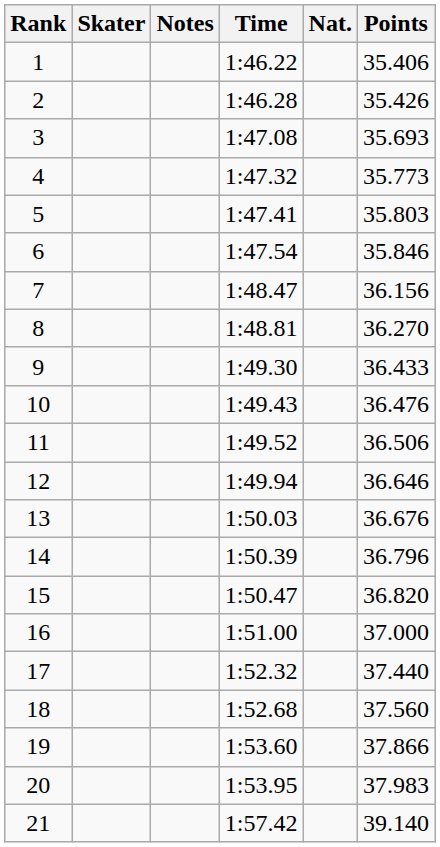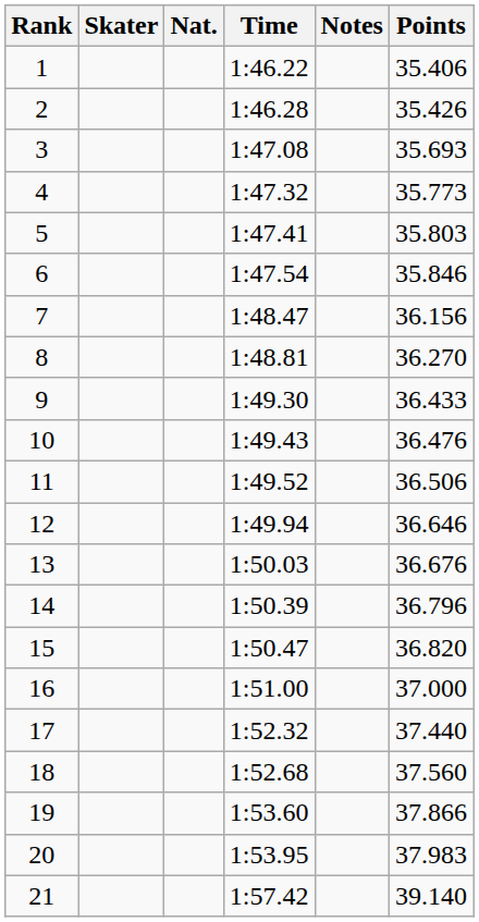columns swapped: Nat. <-> Notes
